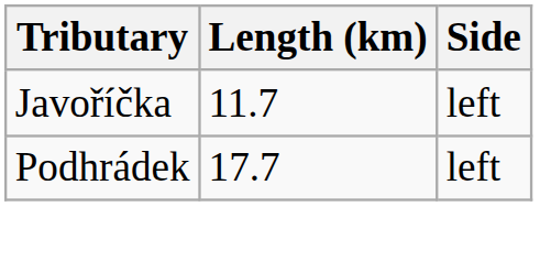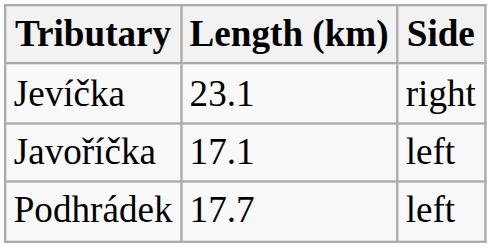+ row: Jevíčka | 23.1 | right
Javoříčka | Length (km): 11.7 -> 17.1
